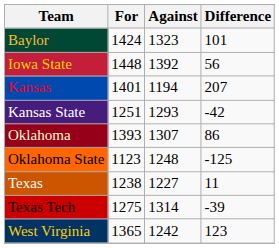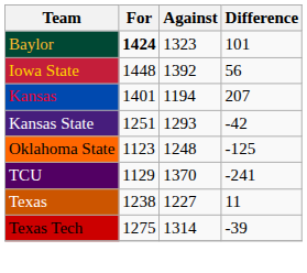Baylor | For: normal -> bold
- row: Oklahoma | 1393 | 1307 | 86
+ row: TCU | 1129 | 1370 | -241
- row: West Virginia | 1365 | 1242 | 123
